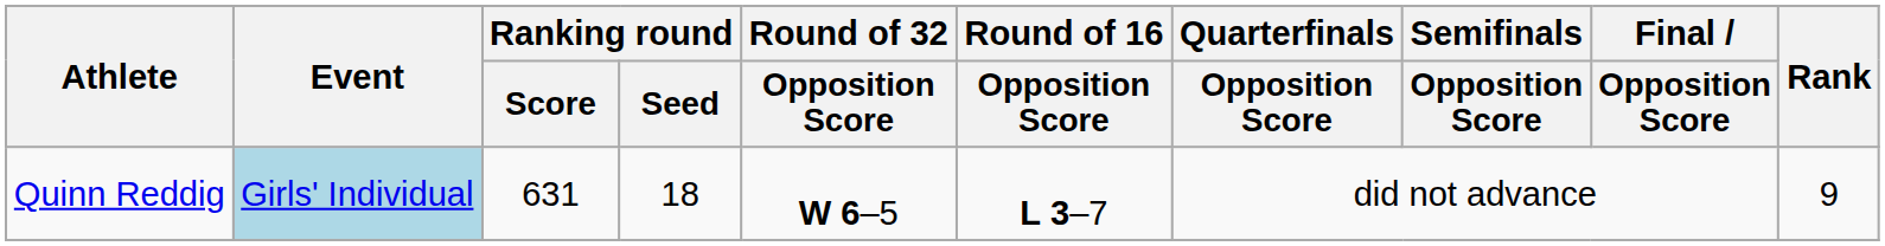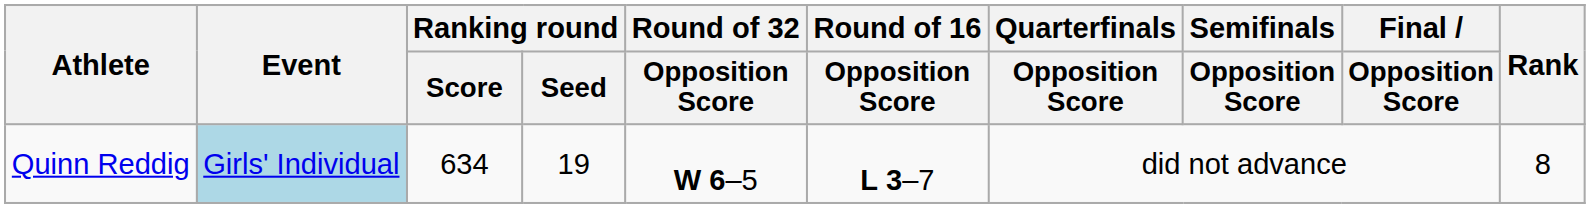Quinn Reddig | Ranking round / Score: 631 -> 634
Quinn Reddig | Ranking round / Seed: 18 -> 19
Quinn Reddig | Rank: 9 -> 8
